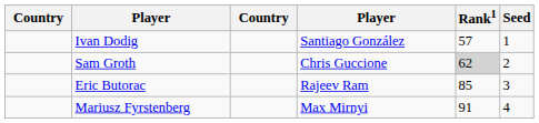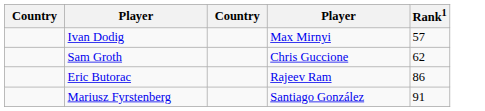- column: Seed | 1 | 2 | 3 | 4
Ivan Dodig | column 4: Santiago González -> Max Mirnyi
Sam Groth | Rank1: lightgrey background -> no background
Eric Butorac | Rank1: 85 -> 86
Mariusz Fyrstenberg | column 4: Max Mirnyi -> Santiago González
